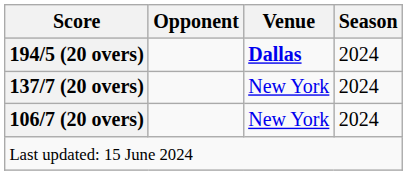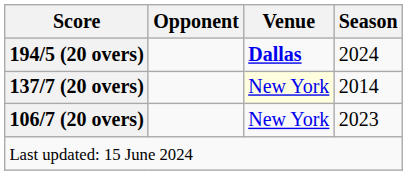137/7 (20 overs) | Venue: no background -> lightyellow background
137/7 (20 overs) | Season: 2024 -> 2014
106/7 (20 overs) | Season: 2024 -> 2023
